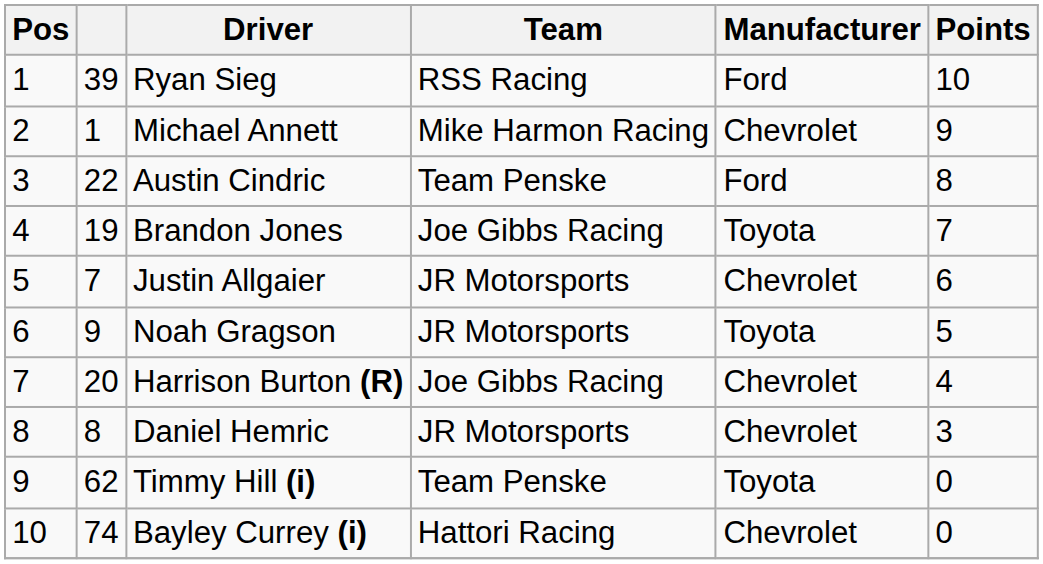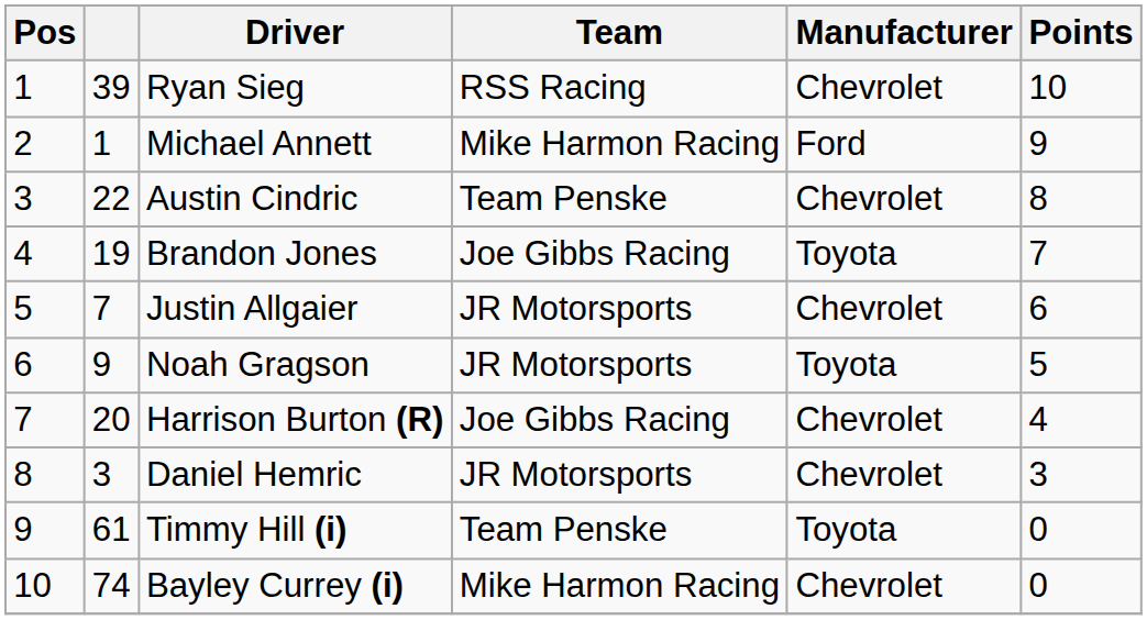Ryan Sieg | Manufacturer: Ford -> Chevrolet
Michael Annett | Manufacturer: Chevrolet -> Ford
Austin Cindric | Manufacturer: Ford -> Chevrolet
Daniel Hemric | column 2: 8 -> 3
Timmy Hill (i) | column 2: 62 -> 61
Bayley Currey (i) | Team: Hattori Racing -> Mike Harmon Racing
